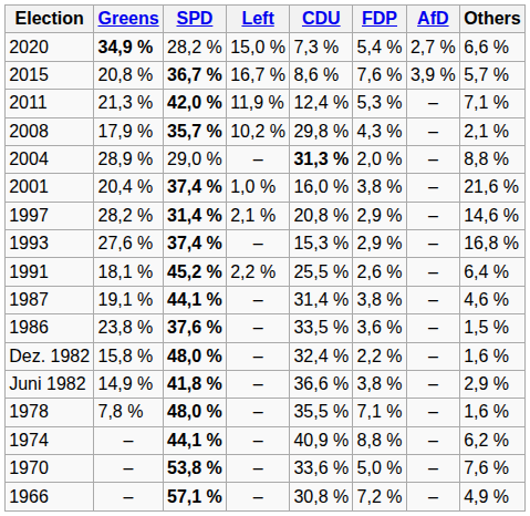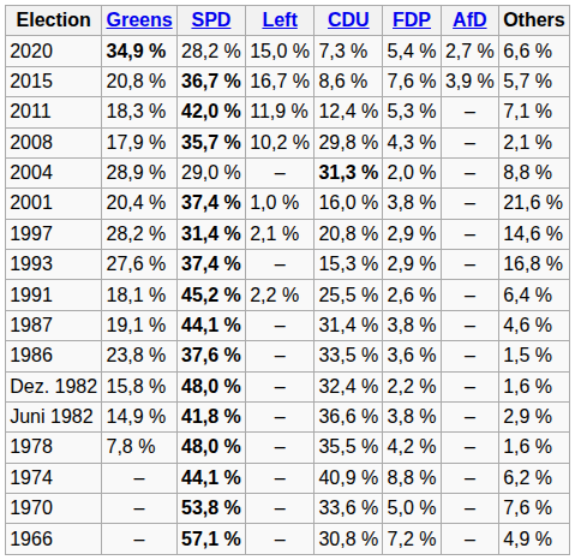2011 | Greens: 21,3 % -> 18,3 %
1978 | FDP: 7,1 % -> 4,2 %
